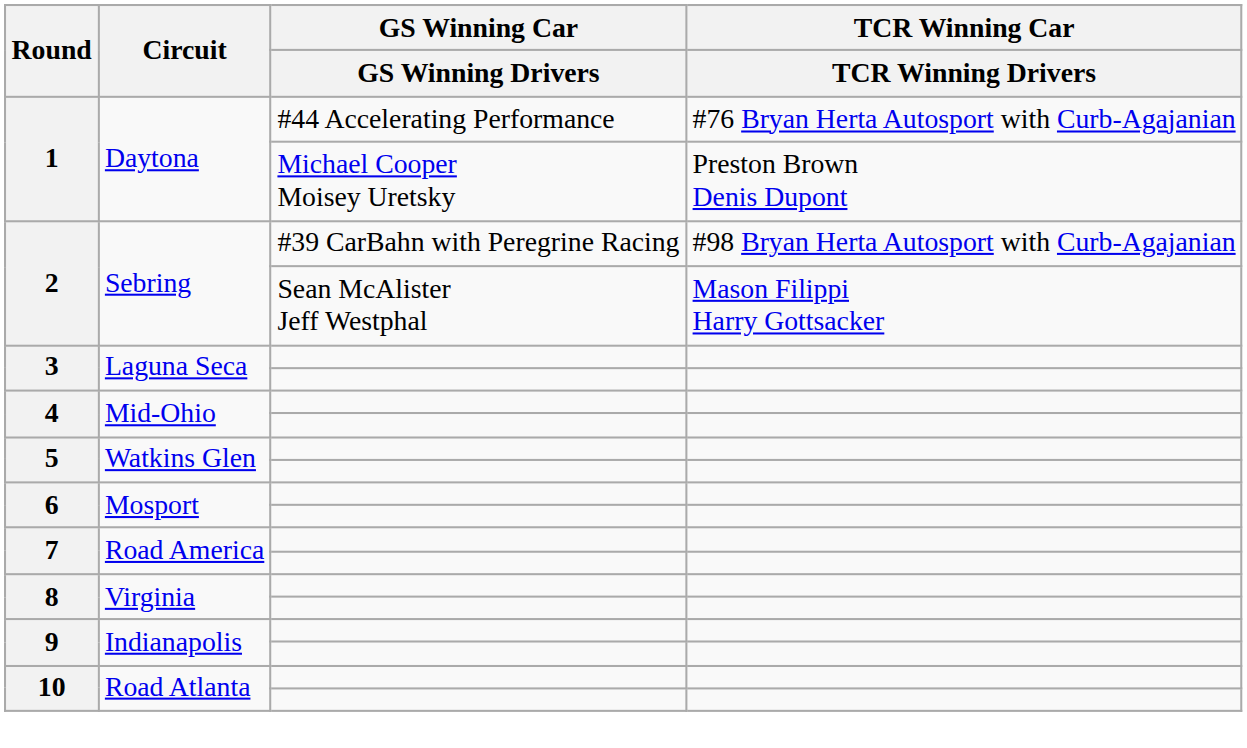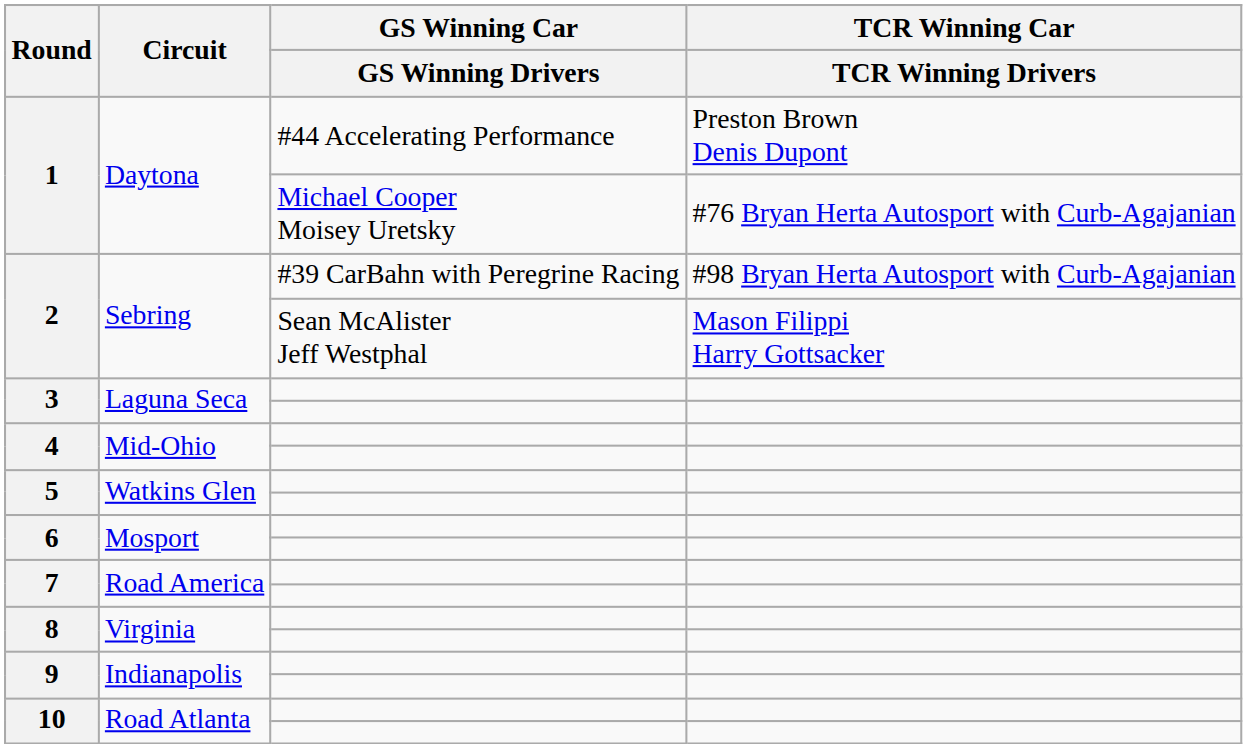1 / #44 Accelerating Performance | TCR Winning Car / TCR Winning Drivers: #76 Bryan Herta Autosport with Curb-Agajanian -> Preston Brown Denis Dupont
1 / Michael Cooper Moisey Uretsky | TCR Winning Car / TCR Winning Drivers: Preston Brown Denis Dupont -> #76 Bryan Herta Autosport with Curb-Agajanian
